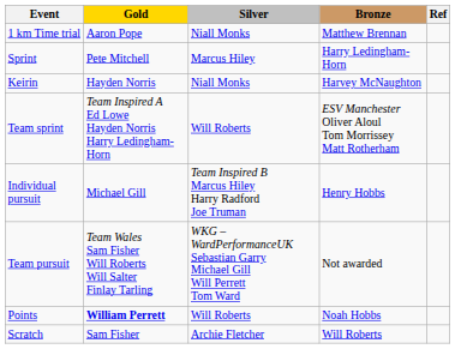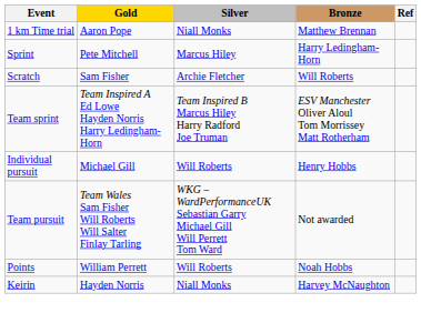rows swapped: Keirin <-> Scratch
Team sprint | Silver: Will Roberts -> Team Inspired B Marcus Hiley Harry Radford Joe Truman
Individual pursuit | Silver: Team Inspired B Marcus Hiley Harry Radford Joe Truman -> Will Roberts
Points | Gold: bold -> normal
